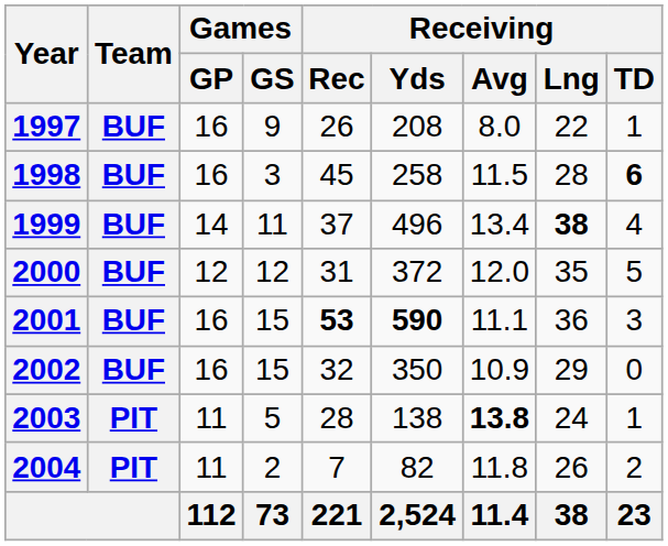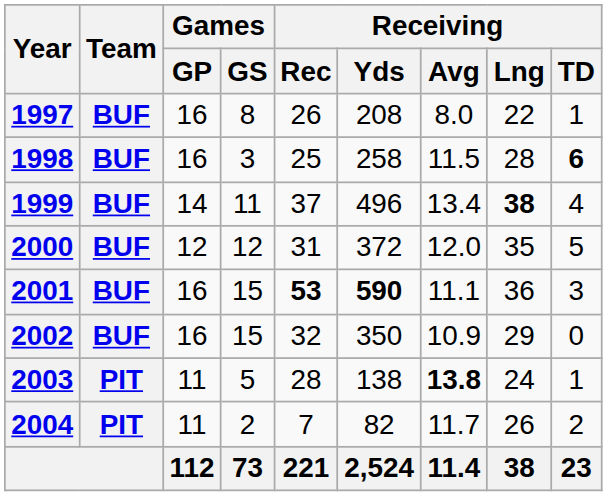1997 | Games / GS: 9 -> 8
1998 | Receiving / Rec: 45 -> 25
2004 | Receiving / Avg: 11.8 -> 11.7
